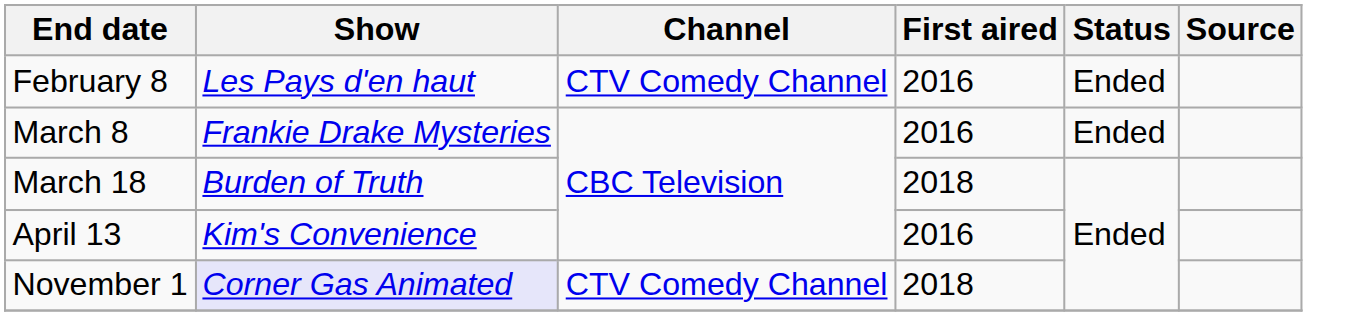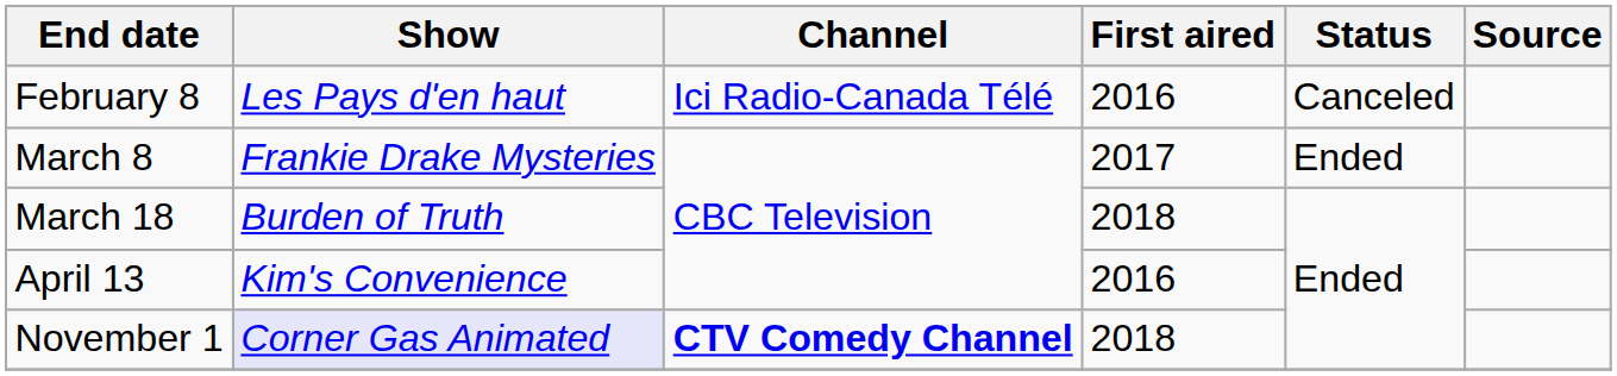February 8 | Channel: CTV Comedy Channel -> Ici Radio-Canada Télé
February 8 | Status: Ended -> Canceled
March 8 | First aired: 2016 -> 2017
November 1 | Channel: normal -> bold
